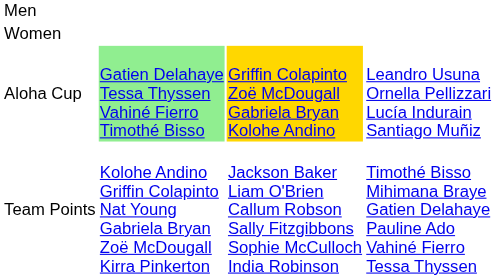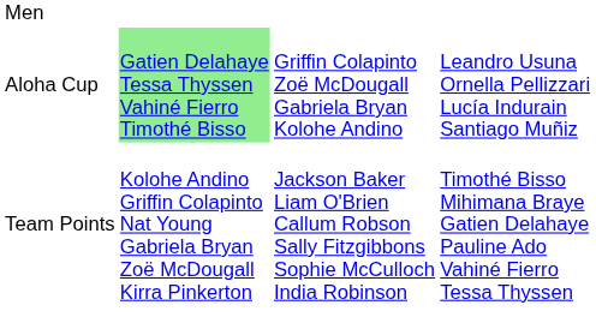- row: Women
Aloha Cup | column 3: gold background -> no background
